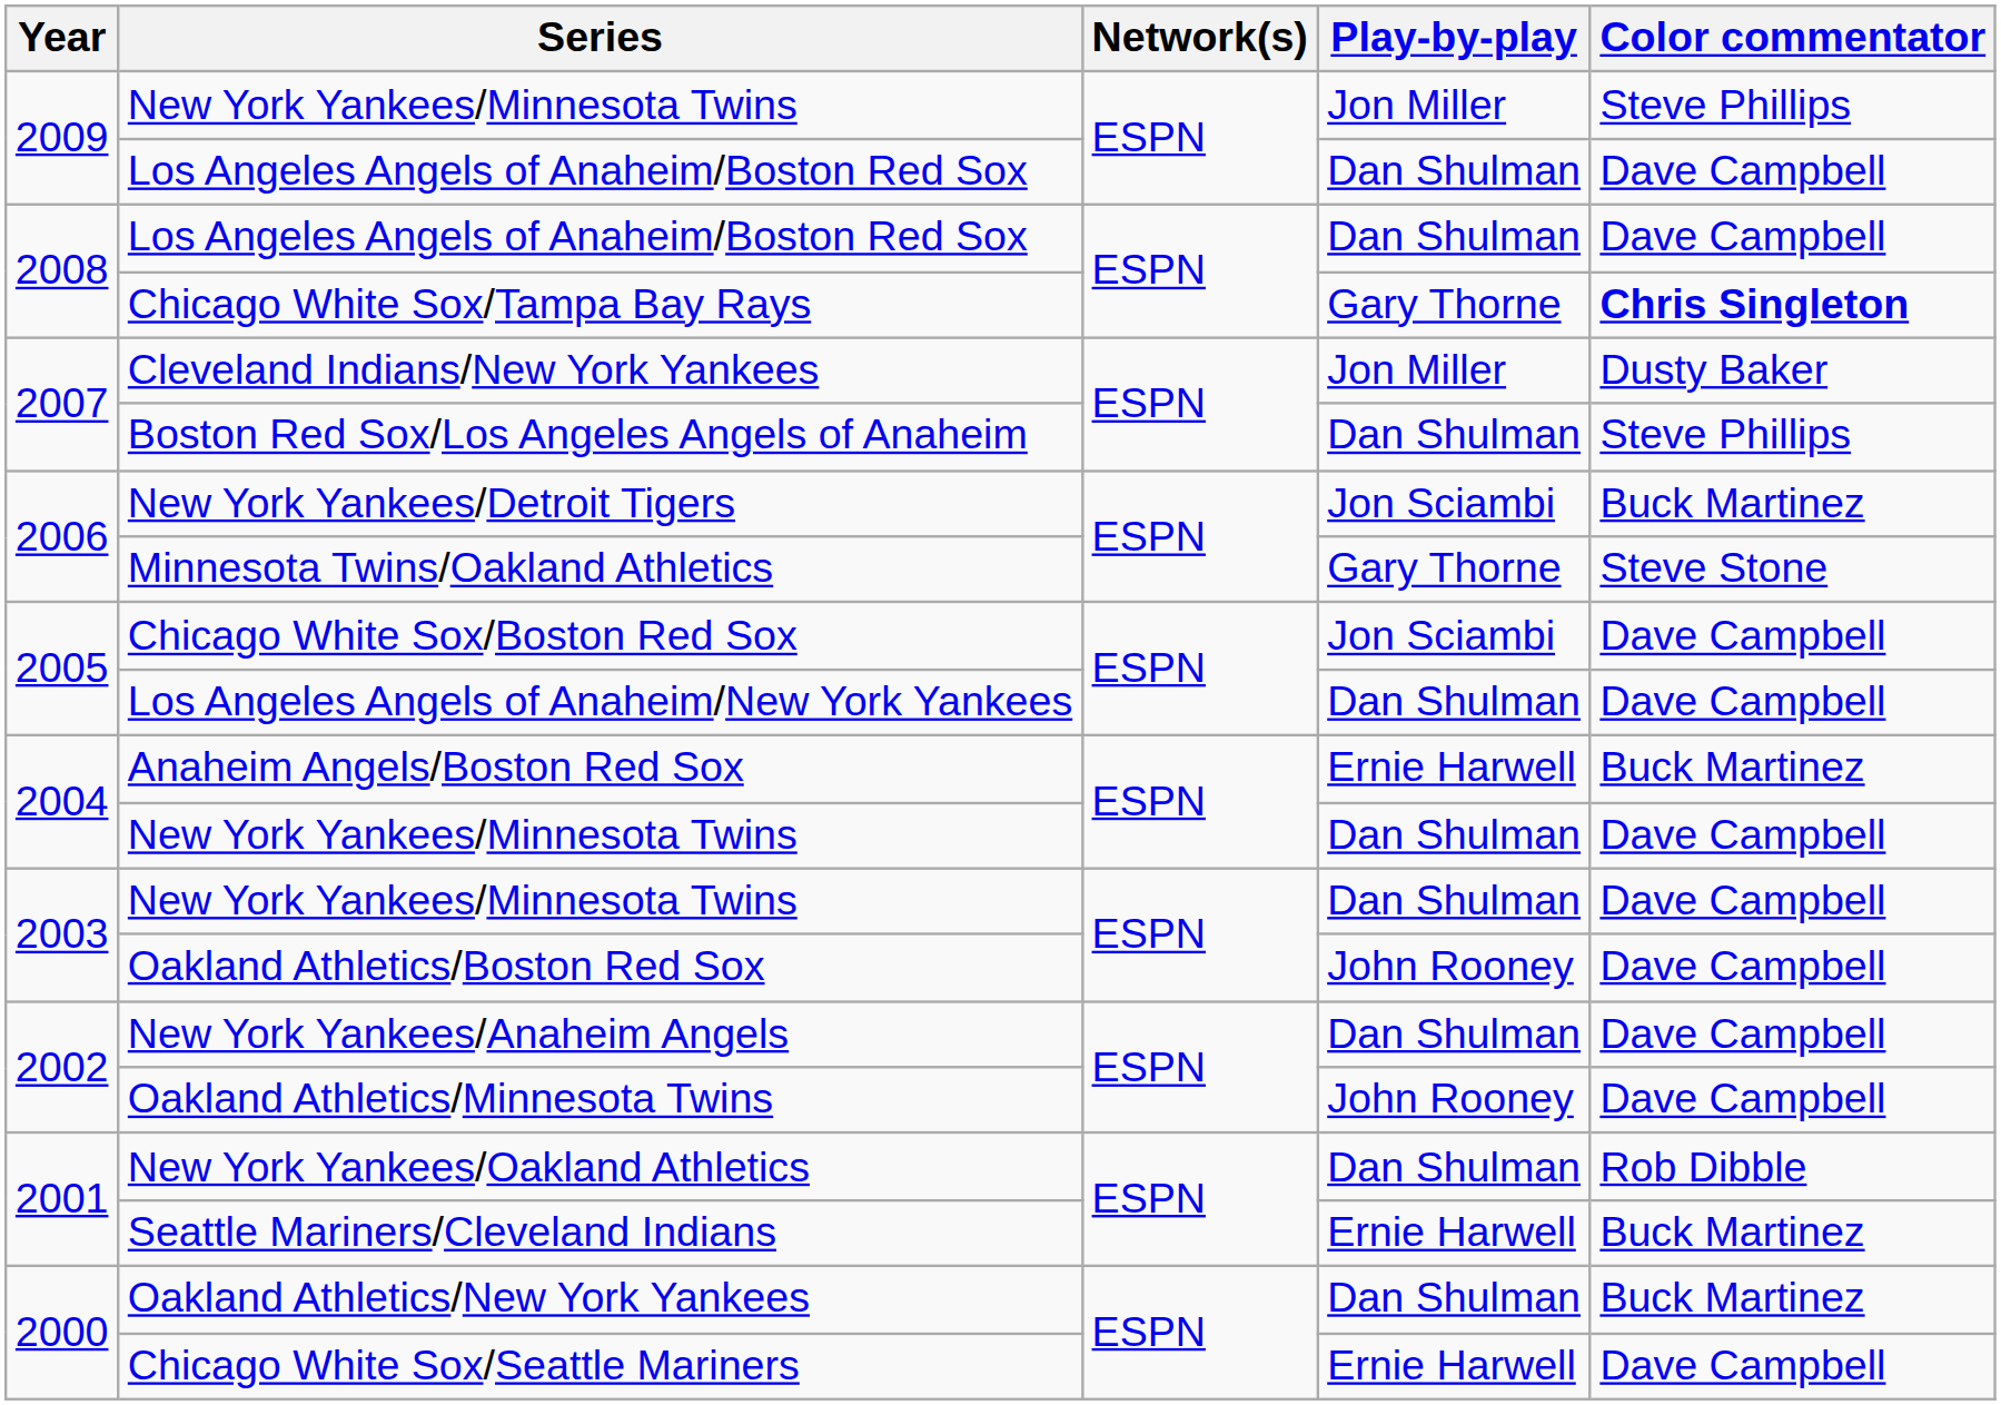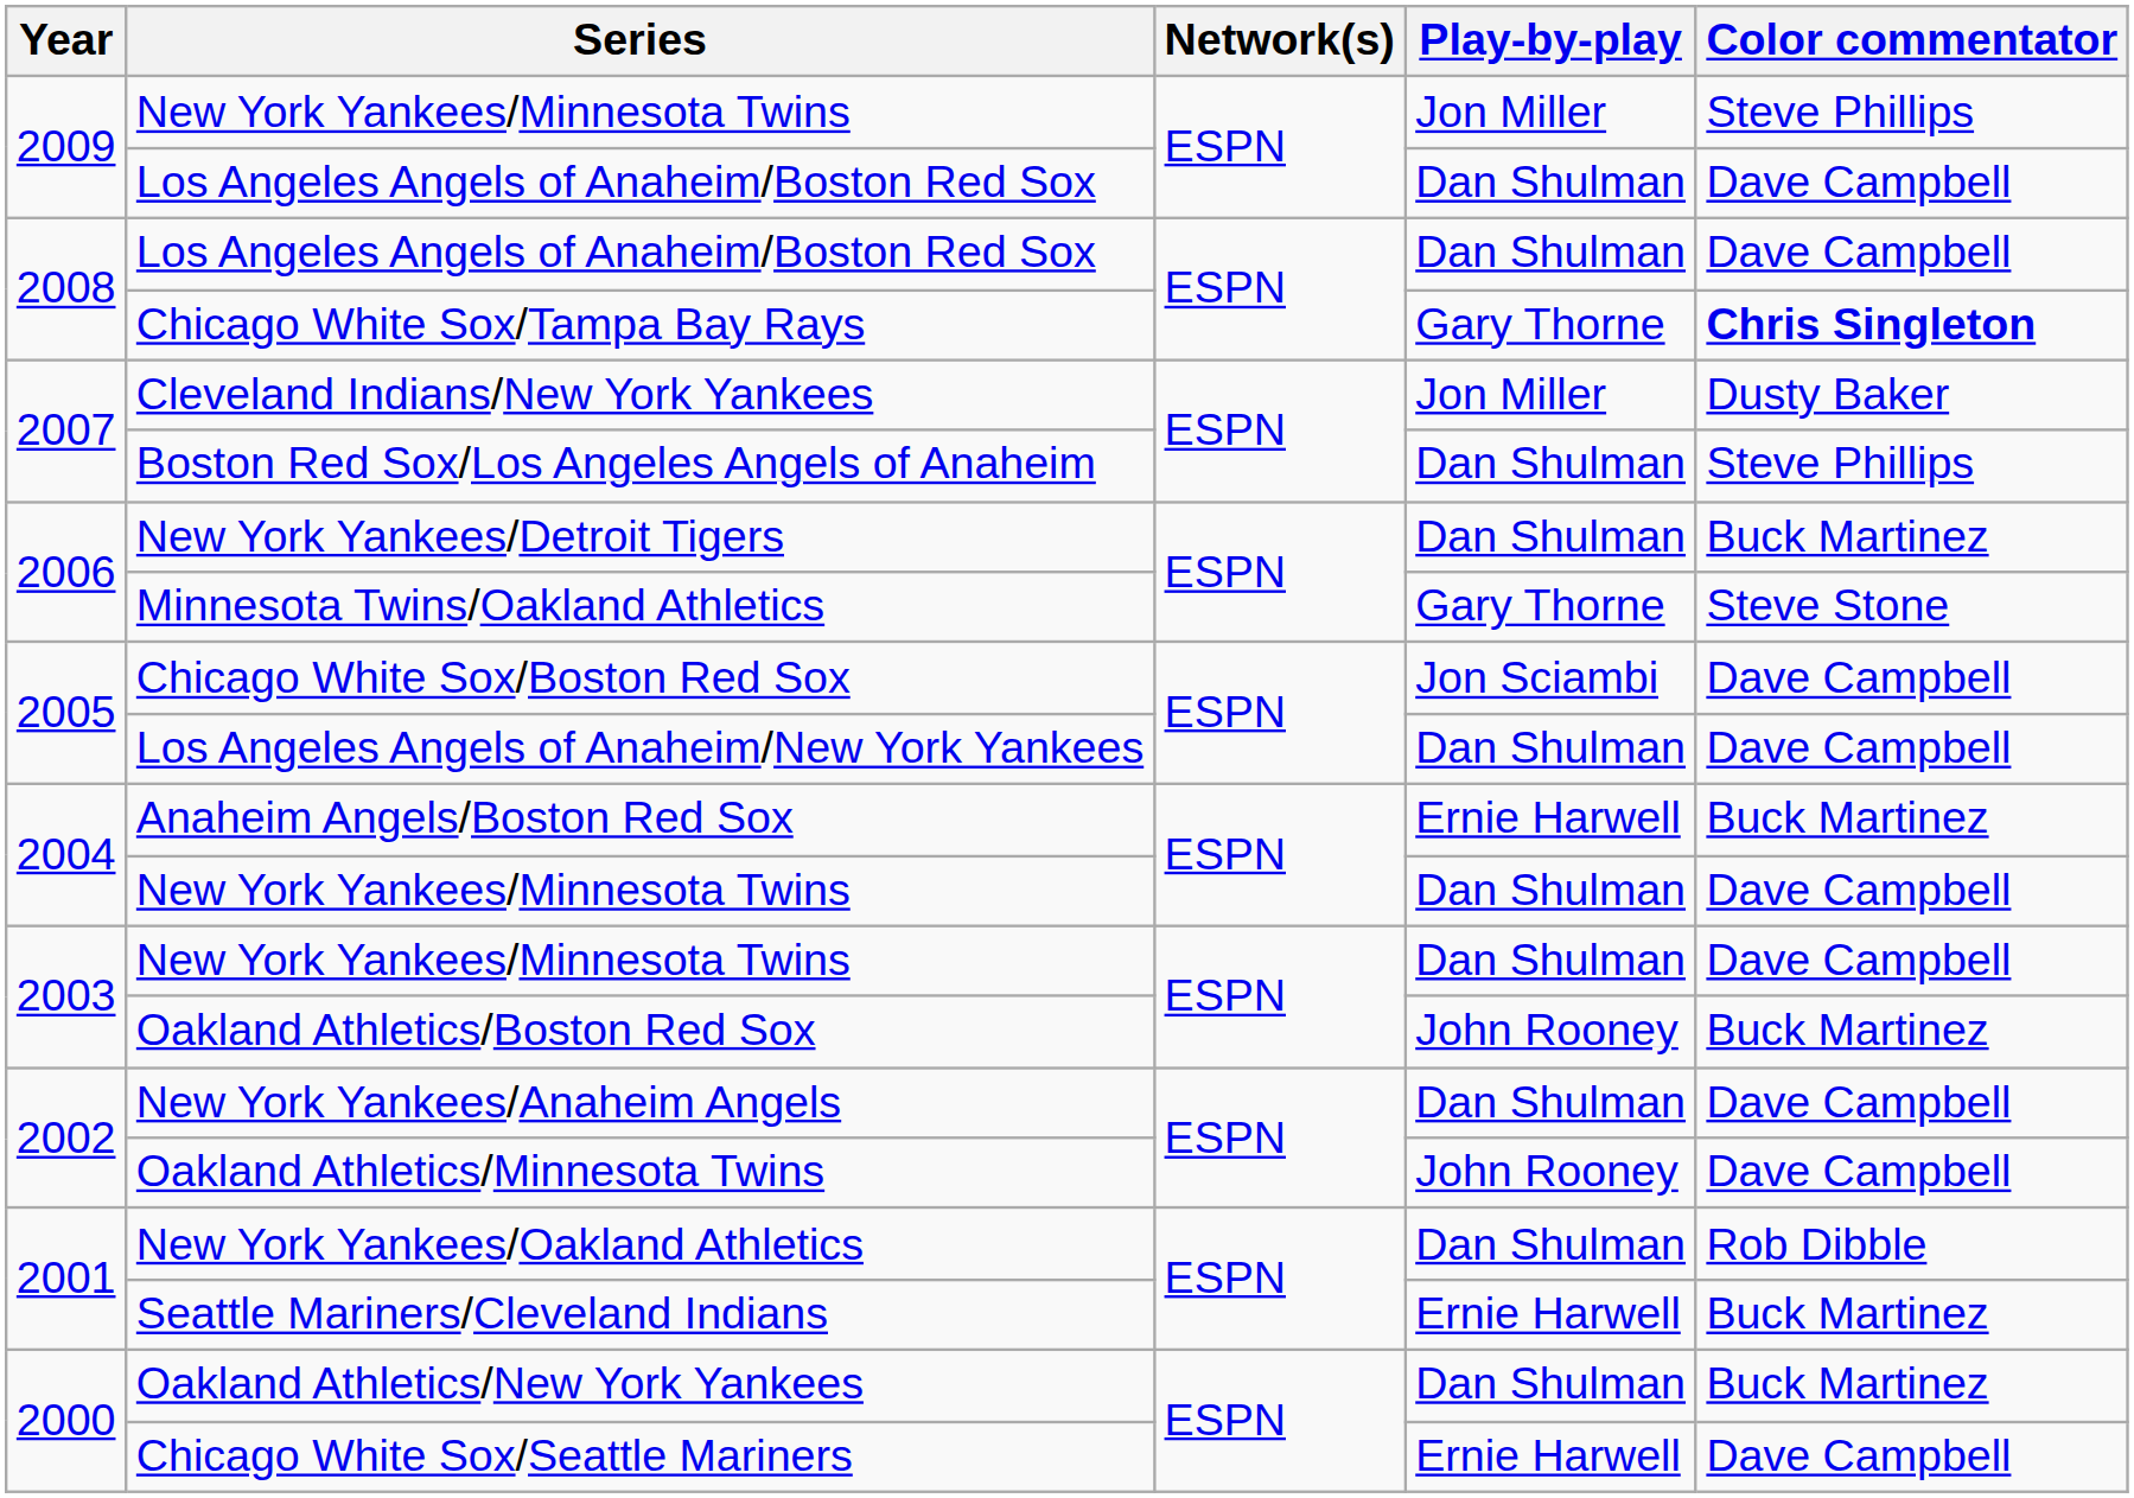New York Yankees/Detroit Tigers | Play-by-play: Jon Sciambi -> Dan Shulman
Oakland Athletics/Boston Red Sox | Color commentator: Dave Campbell -> Buck Martinez
